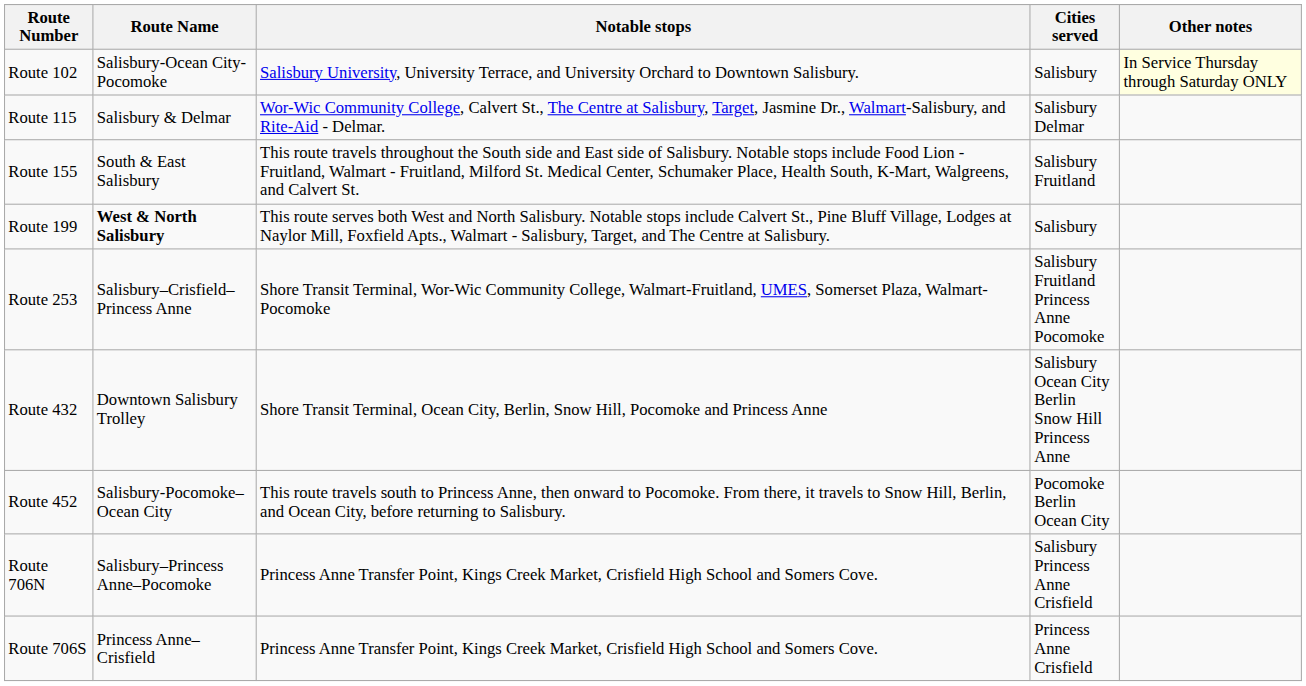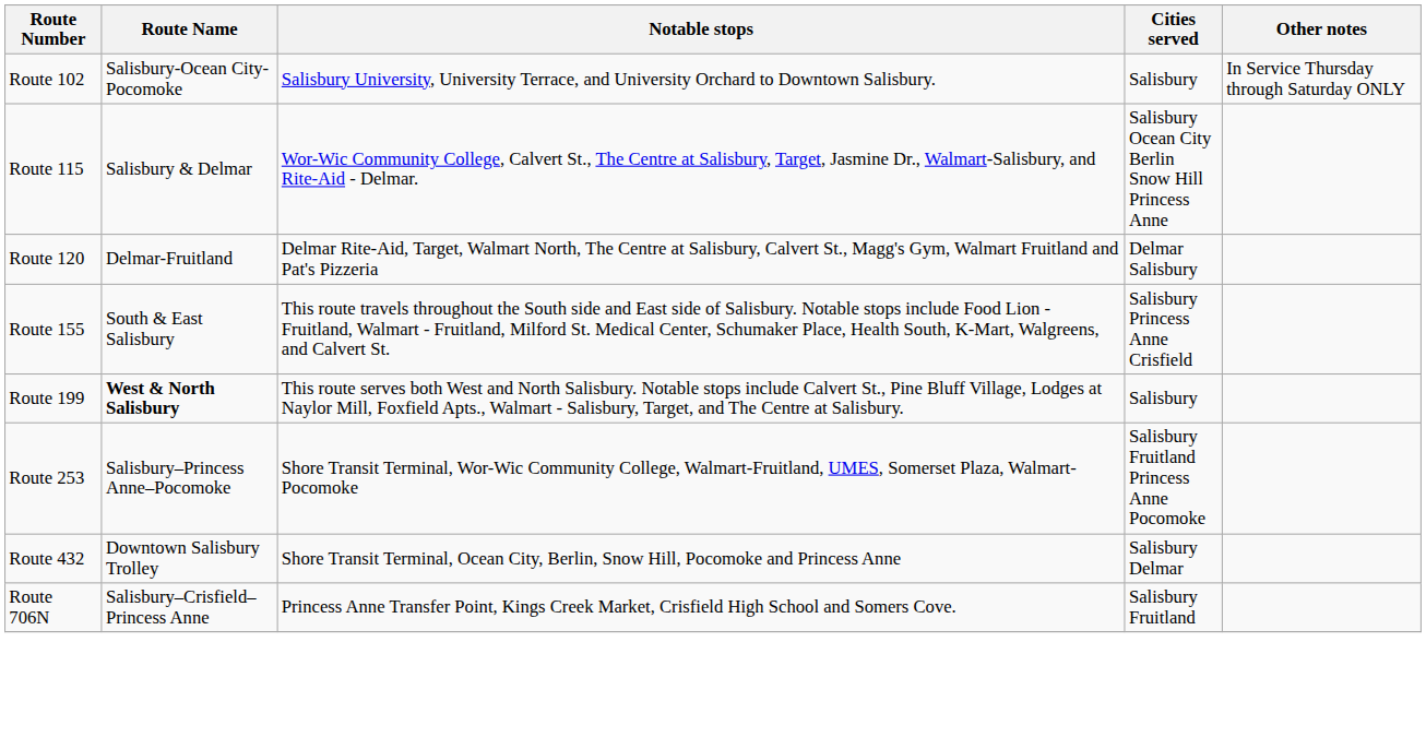Route 102 | Other notes: lightyellow background -> no background
Route 115 | Cities served: Salisbury Delmar -> Salisbury Ocean City Berlin Snow Hill Princess Anne
+ row: Route 120 | Delmar-Fruitland | Delmar Rite-Aid, Target, Walmart North, The Centre at Salisbury, Calvert St., Magg's Gym, Walmart Fruitland and Pat's Pizzeria | Delmar Salisbury
Route 155 | Cities served: Salisbury Fruitland -> Salisbury Princess Anne Crisfield
Route 253 | Route Name: Salisbury–Crisfield–Princess Anne -> Salisbury–Princess Anne–Pocomoke
Route 432 | Cities served: Salisbury Ocean City Berlin Snow Hill Princess Anne -> Salisbury Delmar
- row: Route 452 | Salisbury-Pocomoke–Ocean City | This route travels south to Princess Anne, then onward to Pocomoke. From there, it travels to Snow Hill, Berlin, and Ocean City, before returning to Salisbury. | Pocomoke Berlin Ocean City
Route 706N | Route Name: Salisbury–Princess Anne–Pocomoke -> Salisbury–Crisfield–Princess Anne
Route 706N | Cities served: Salisbury Princess Anne Crisfield -> Salisbury Fruitland
- row: Route 706S | Princess Anne–Crisfield | Princess Anne Transfer Point, Kings Creek Market, Crisfield High School and Somers Cove. | Princess Anne Crisfield
